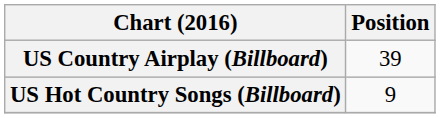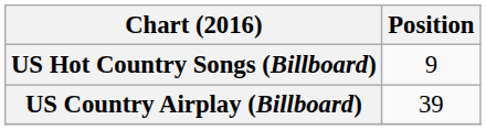rows swapped: US Country Airplay (Billboard) <-> US Hot Country Songs (Billboard)
